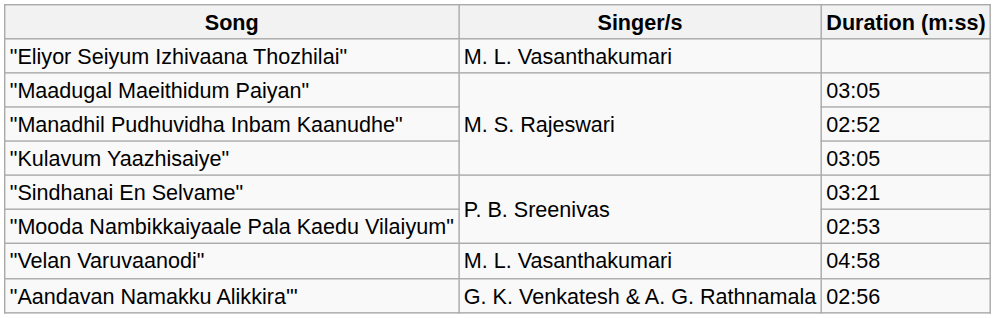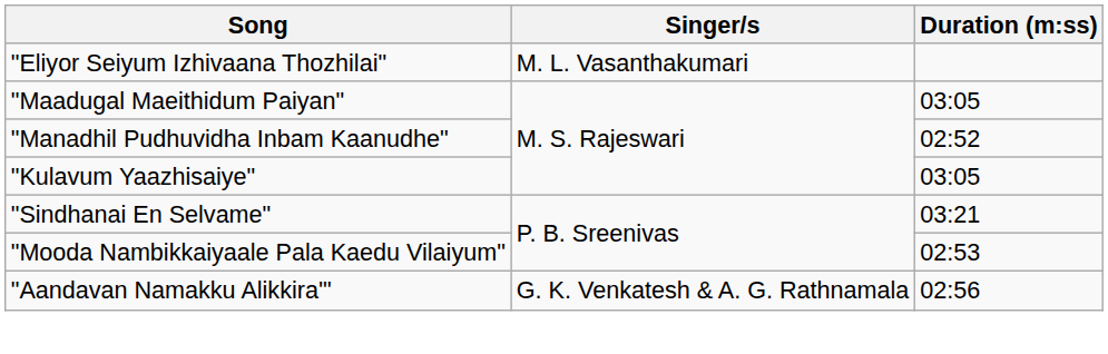- row: "Velan Varuvaanodi" | M. L. Vasanthakumari | 04:58
